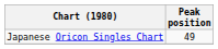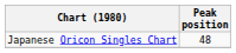Japanese Oricon Singles Chart | Peak position: 49 -> 48
